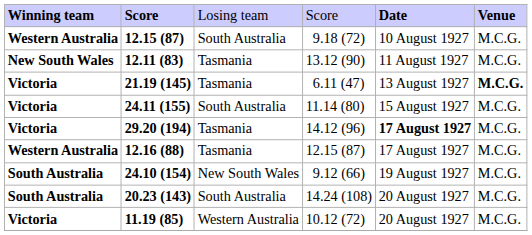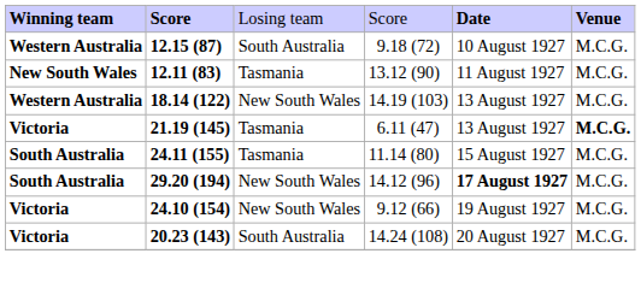+ row: Western Australia | 18.14 (122) | New South Wales | 14.19 (103) | 13 August 1927 | M.C.G.
24.11 (155) | column 1: Victoria -> South Australia
24.11 (155) | column 3: South Australia -> Tasmania
29.20 (194) | column 1: Victoria -> South Australia
29.20 (194) | column 3: Tasmania -> New South Wales
- row: Western Australia | 12.16 (88) | Tasmania | 12.15 (87) | 17 August 1927 | M.C.G.
24.10 (154) | column 1: South Australia -> Victoria
20.23 (143) | column 1: South Australia -> Victoria
- row: Victoria | 11.19 (85) | Western Australia | 10.12 (72) | 20 August 1927 | M.C.G.
